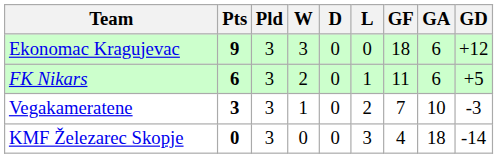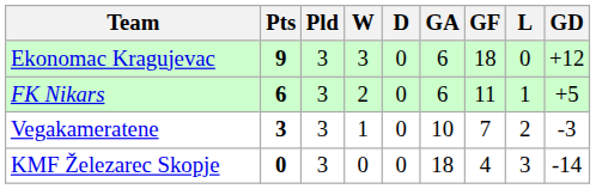columns swapped: L <-> GA
